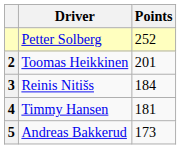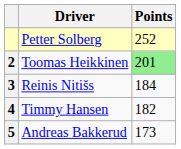Toomas Heikkinen | Points: no background -> lightgreen background
Timmy Hansen | Points: 181 -> 182
